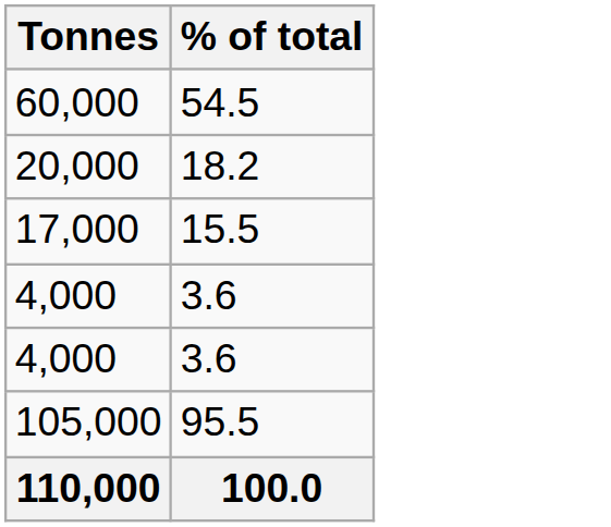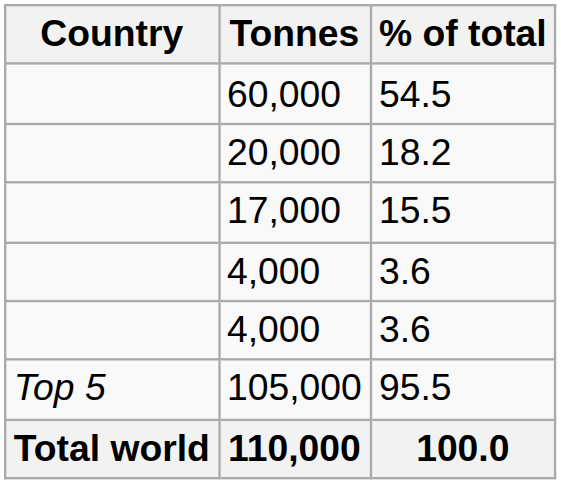+ column: Country | Top 5 | Total world
